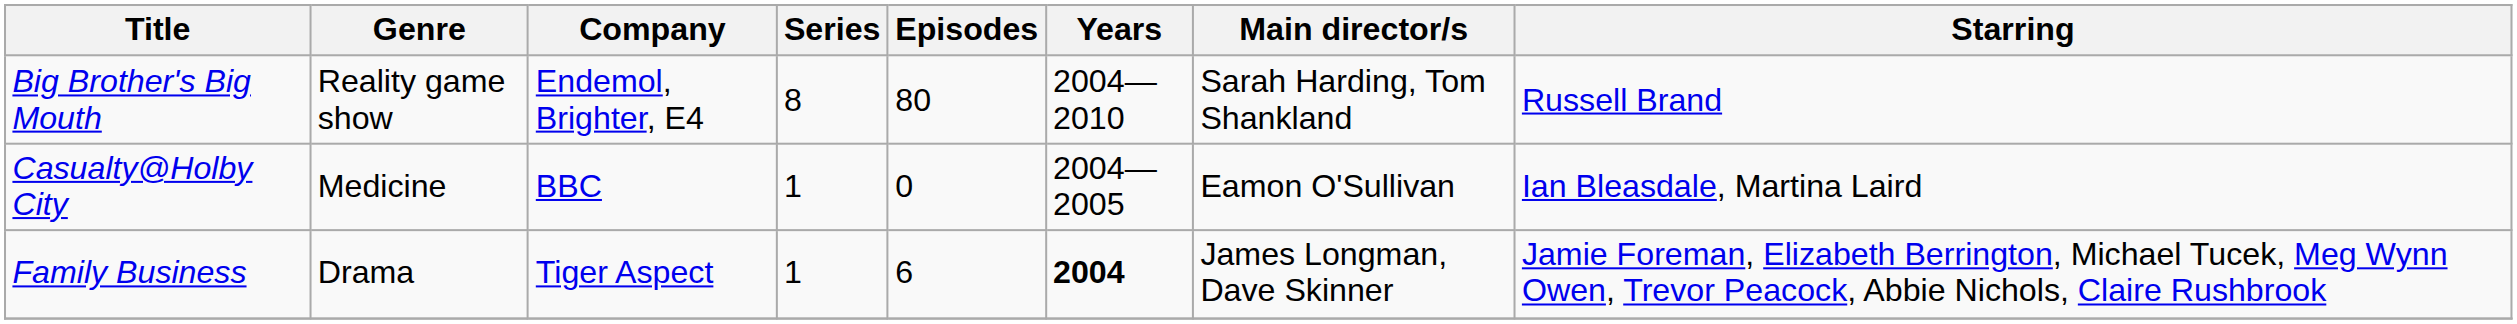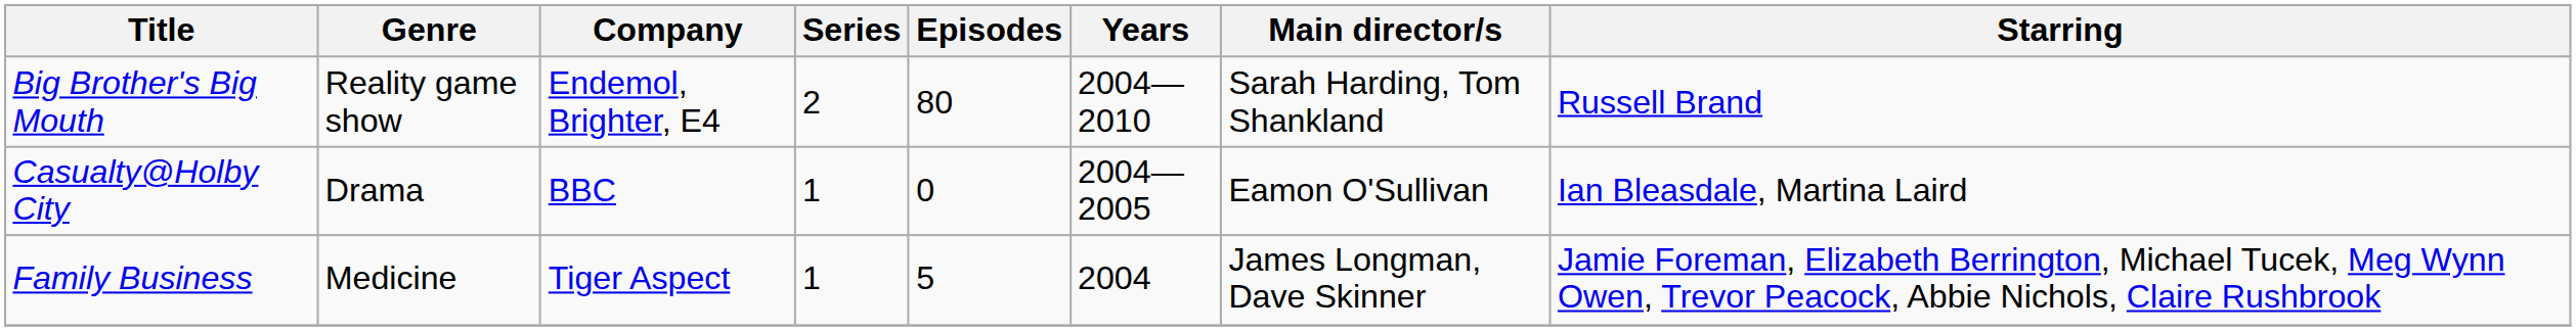Big Brother's Big Mouth | Series: 8 -> 2
Casualty@Holby City | Genre: Medicine -> Drama
Family Business | Genre: Drama -> Medicine
Family Business | Episodes: 6 -> 5
Family Business | Years: bold -> normal
